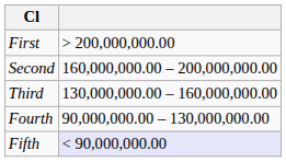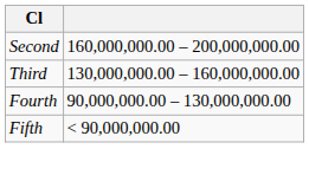- row: First | > 200,000,000.00
Fifth | column 2: lavender background -> no background
